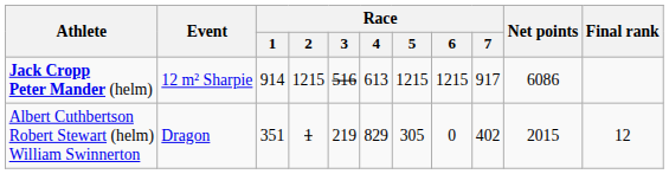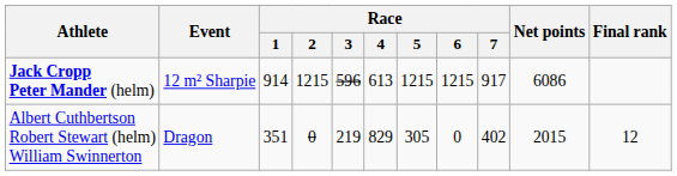Jack Cropp Peter Mander (helm) | Race / 3: 516 -> 596
Albert Cuthbertson Robert Stewart (helm) William Swinnerton | Race / 2: 1 -> 0
